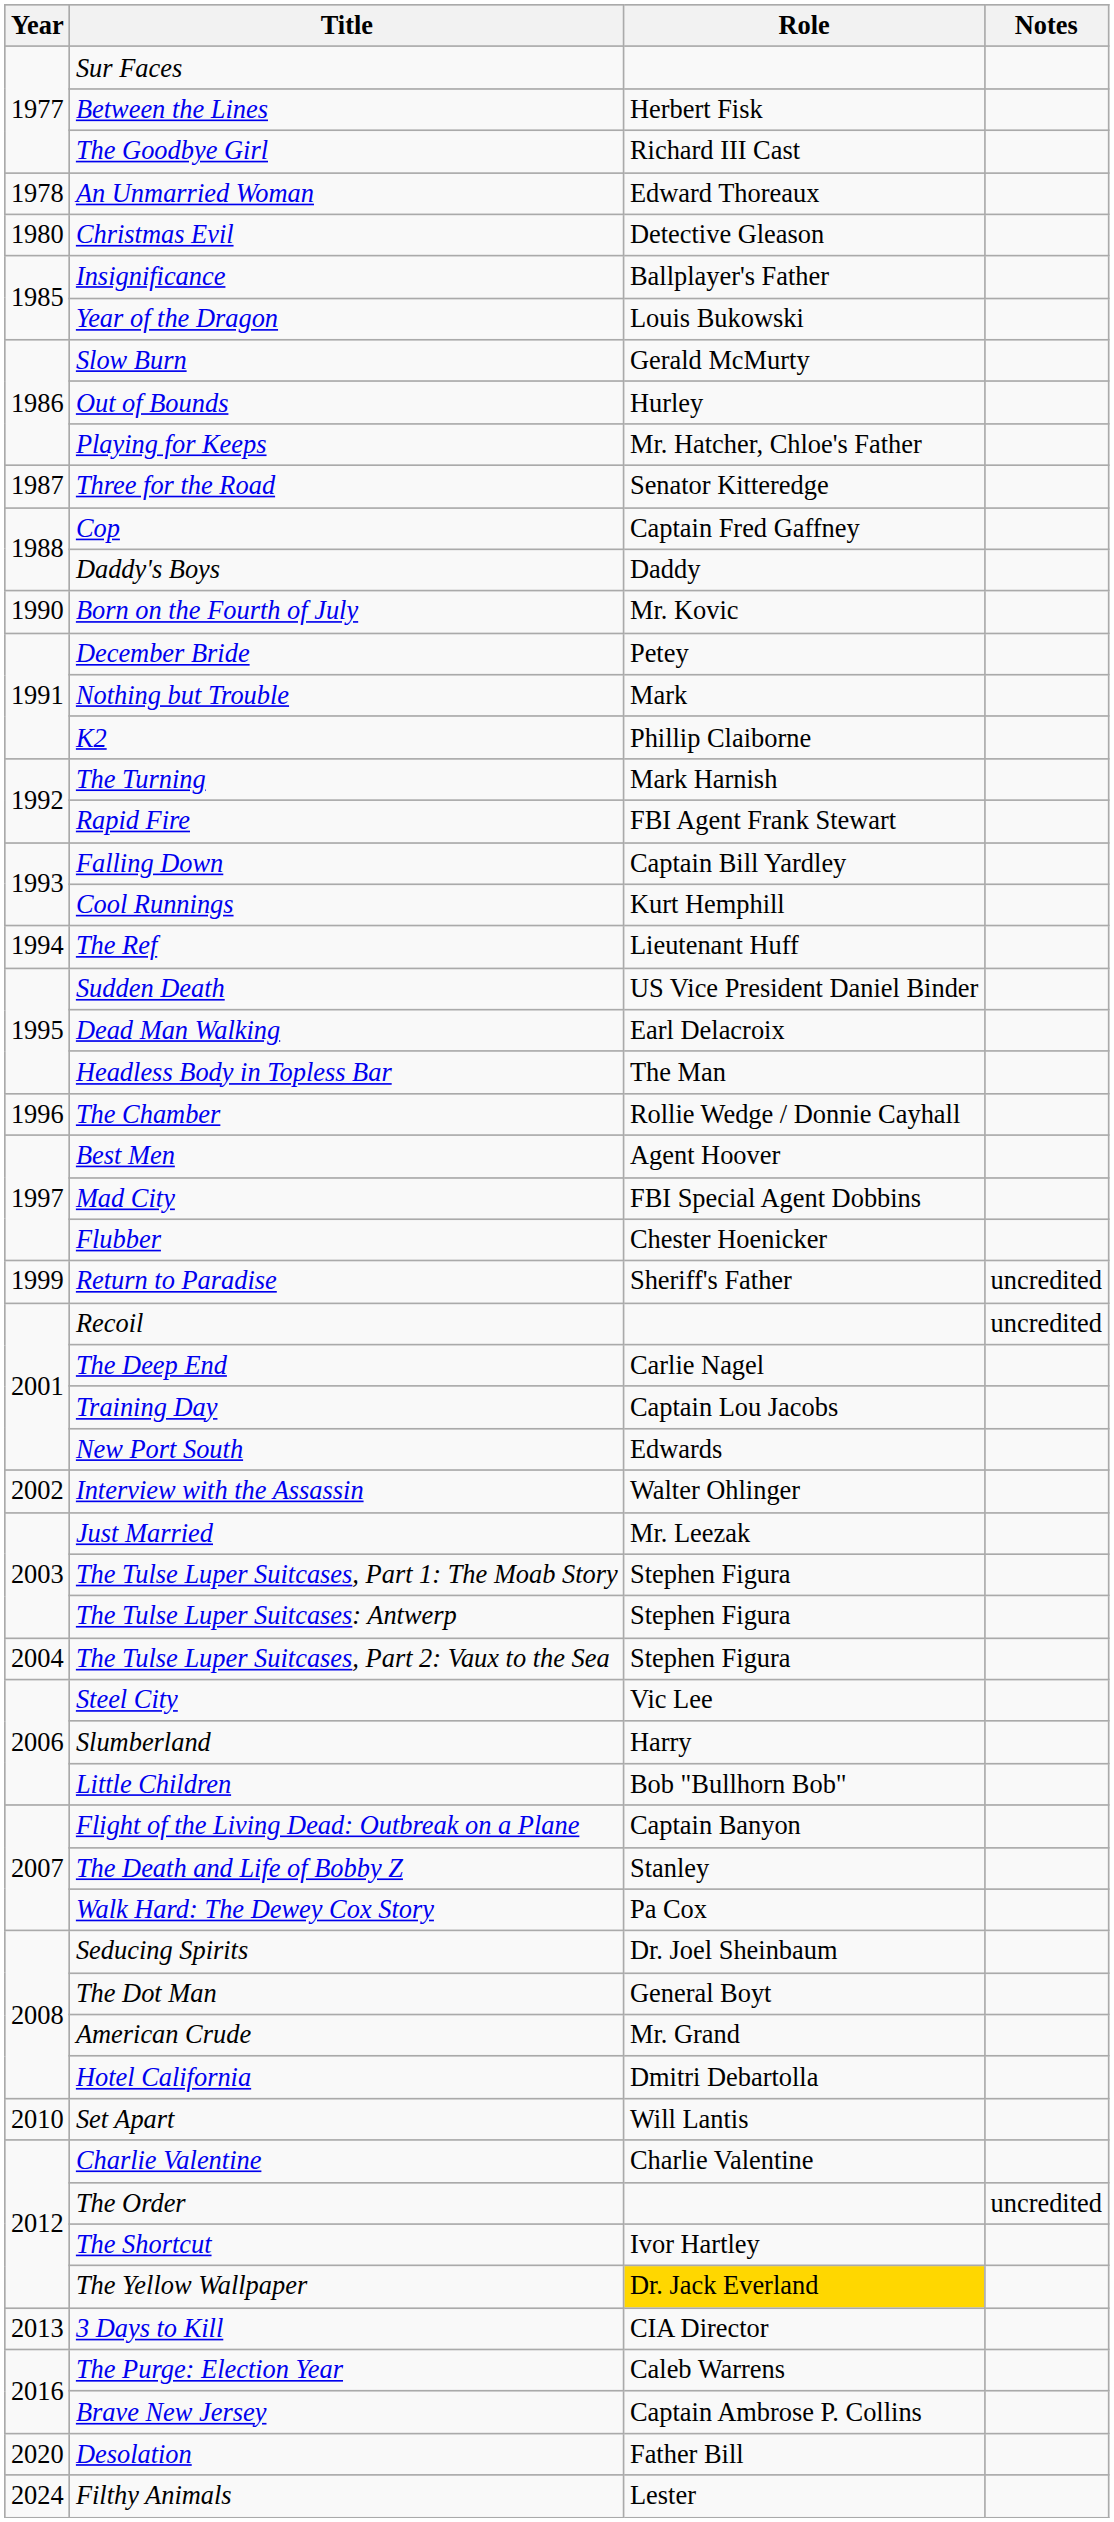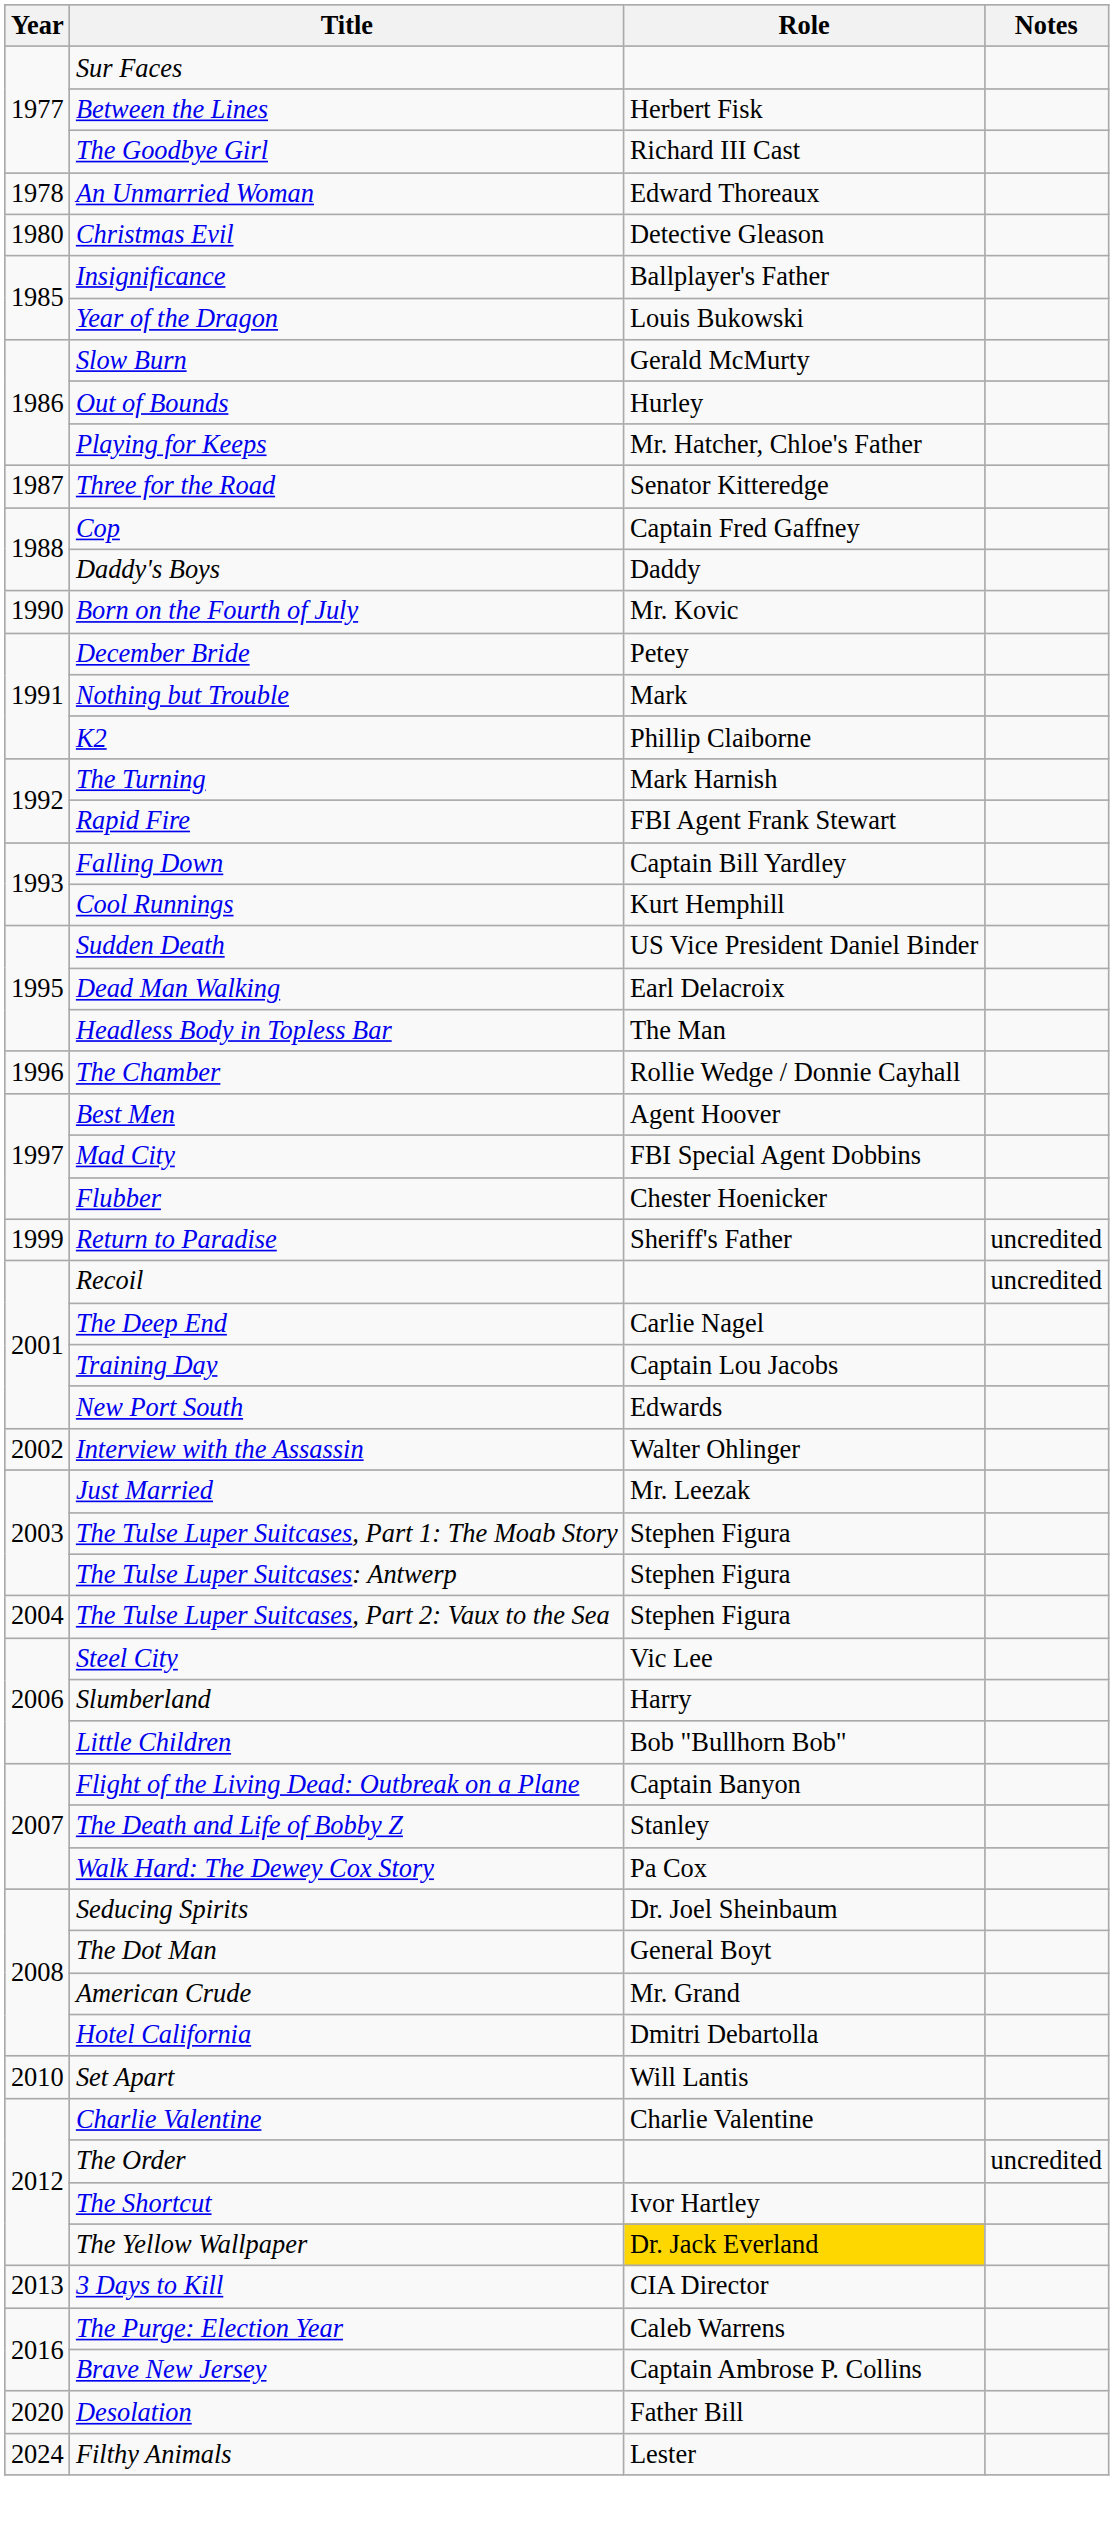- row: 1994 | The Ref | Lieutenant Huff
